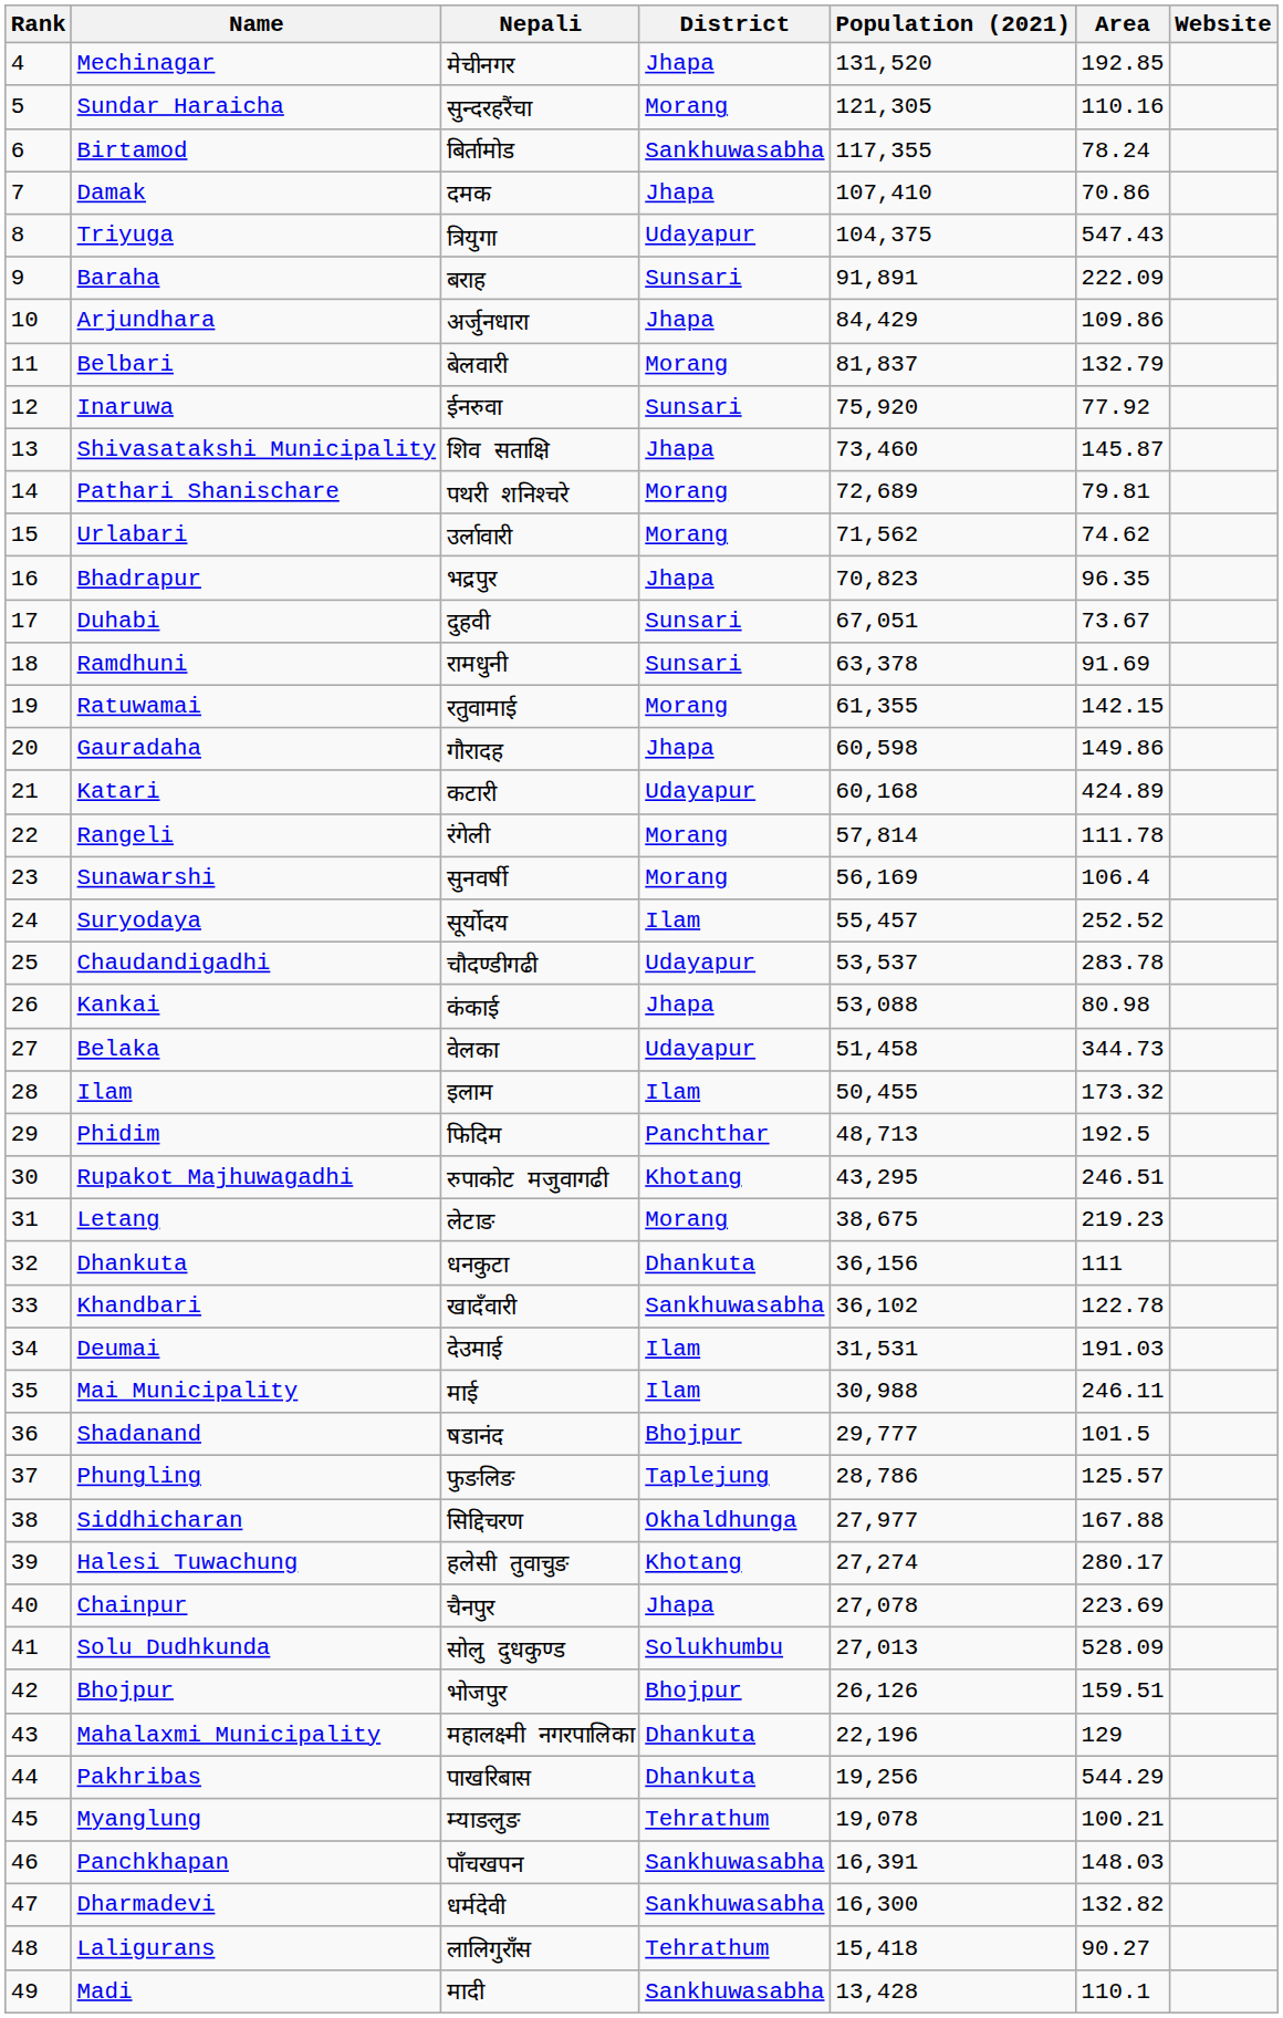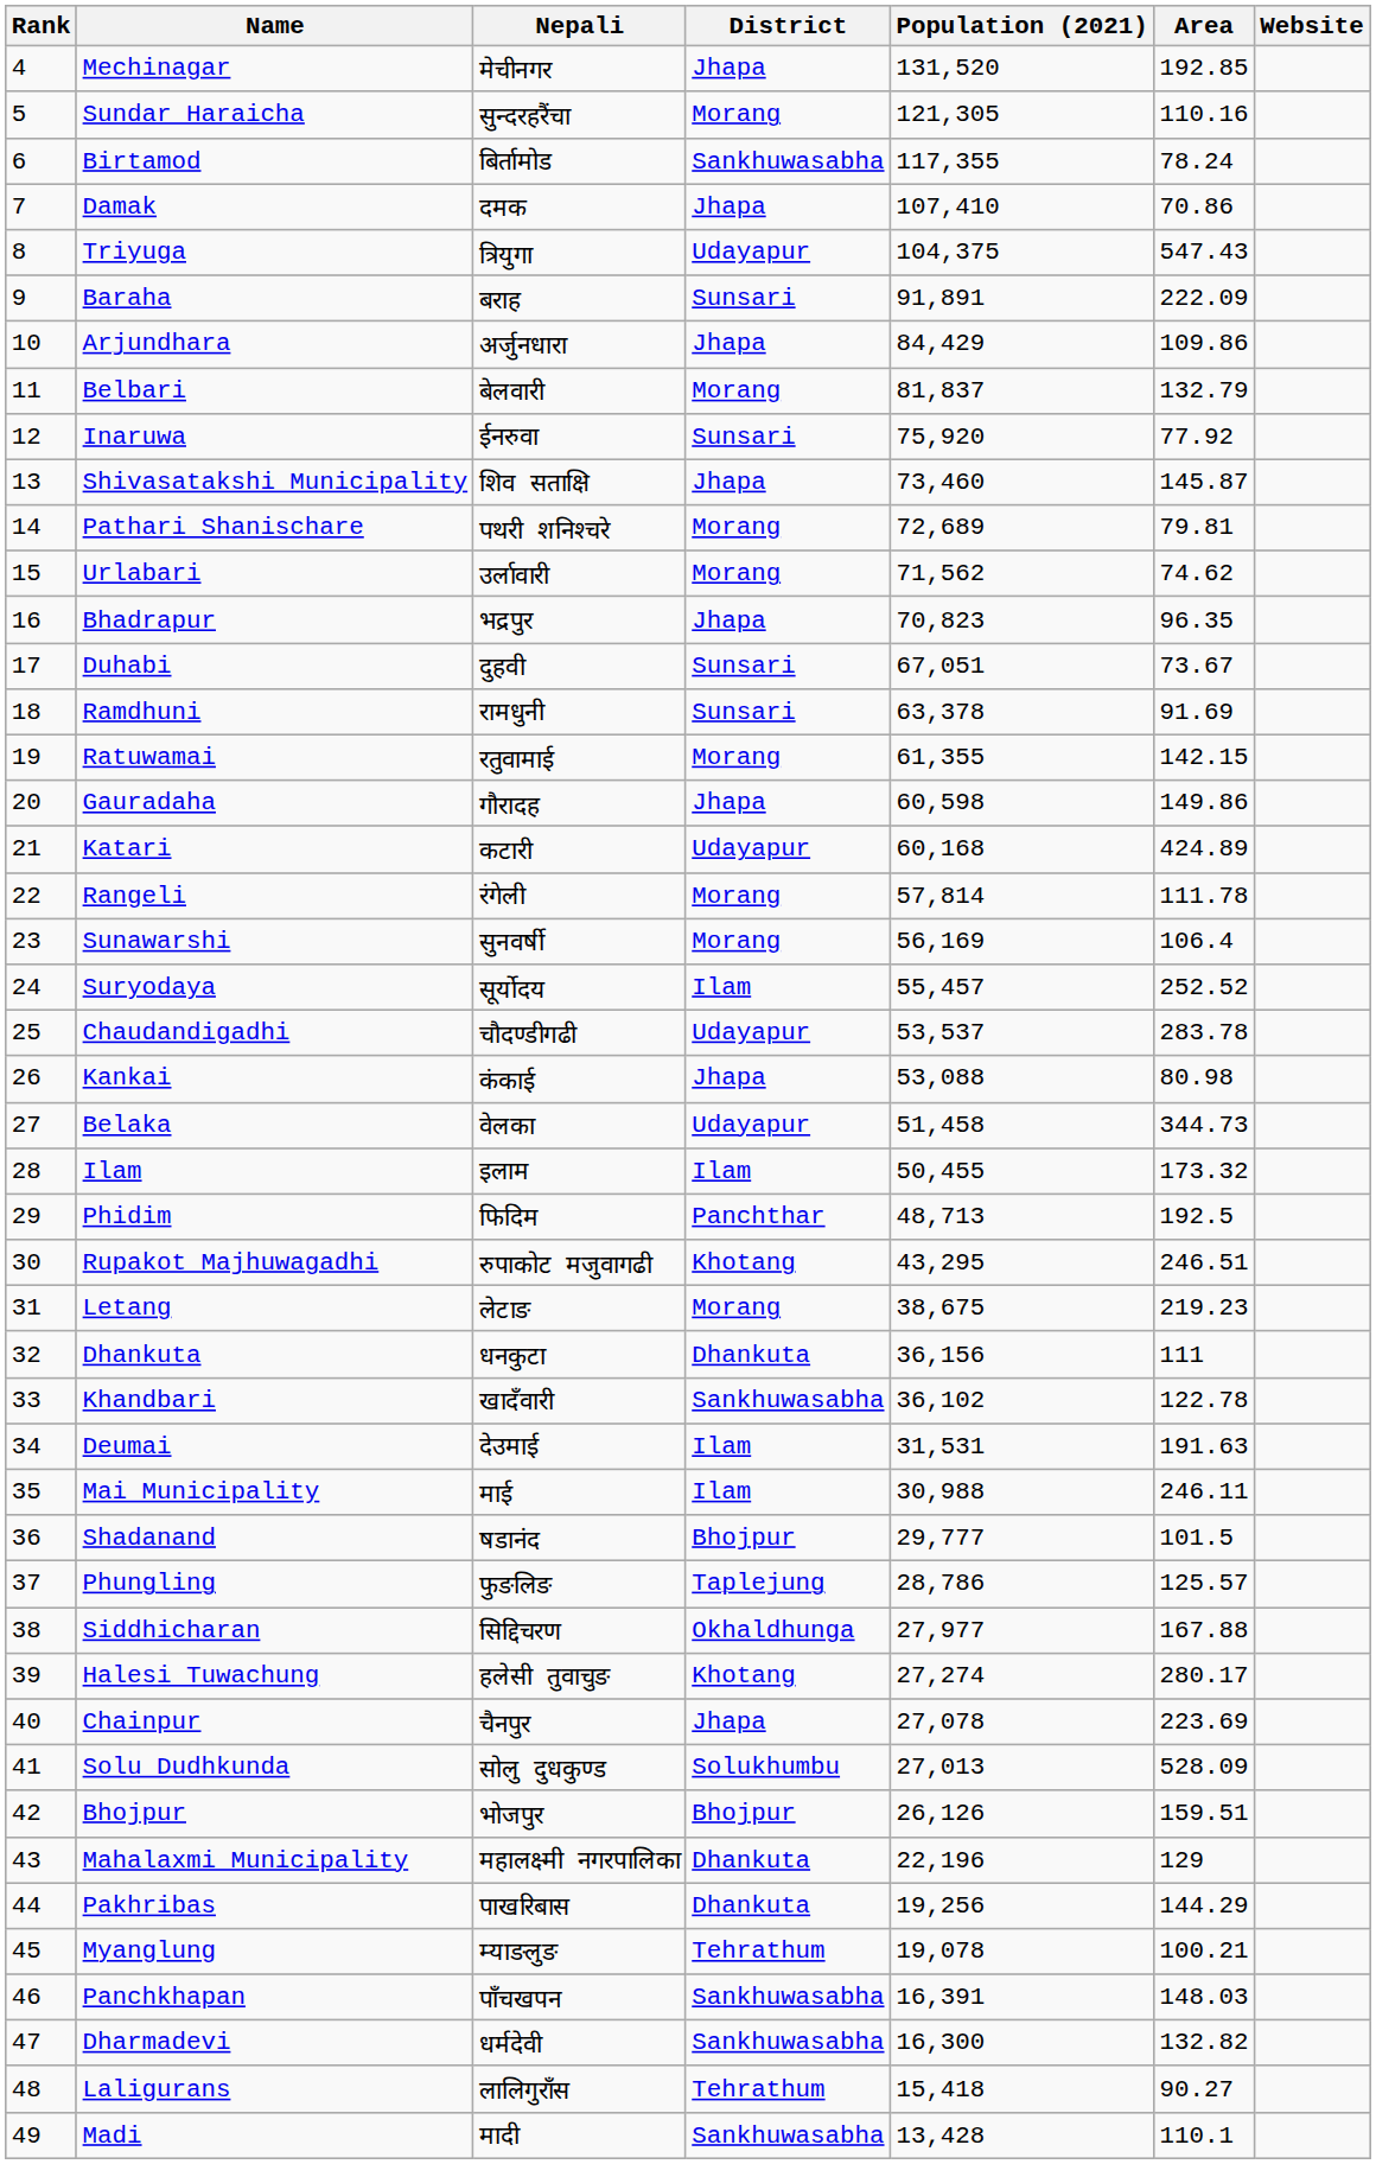Deumai | Area: 191.03 -> 191.63
Pakhribas | Area: 544.29 -> 144.29
